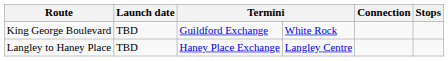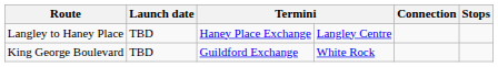rows swapped: King George Boulevard <-> Langley to Haney Place
